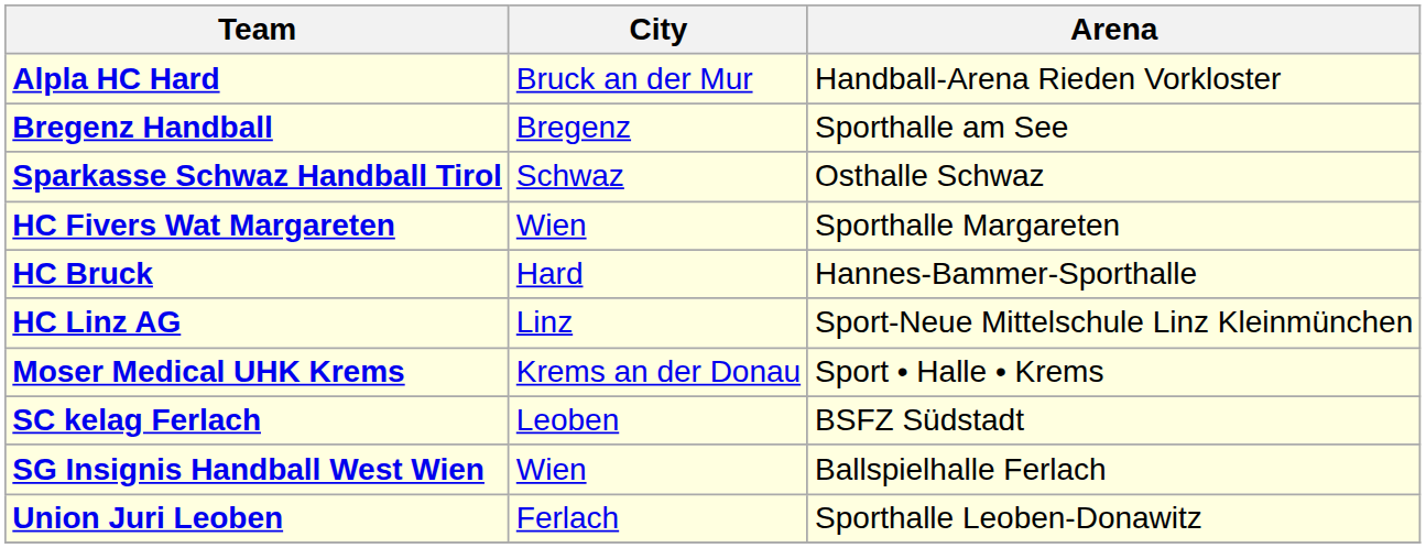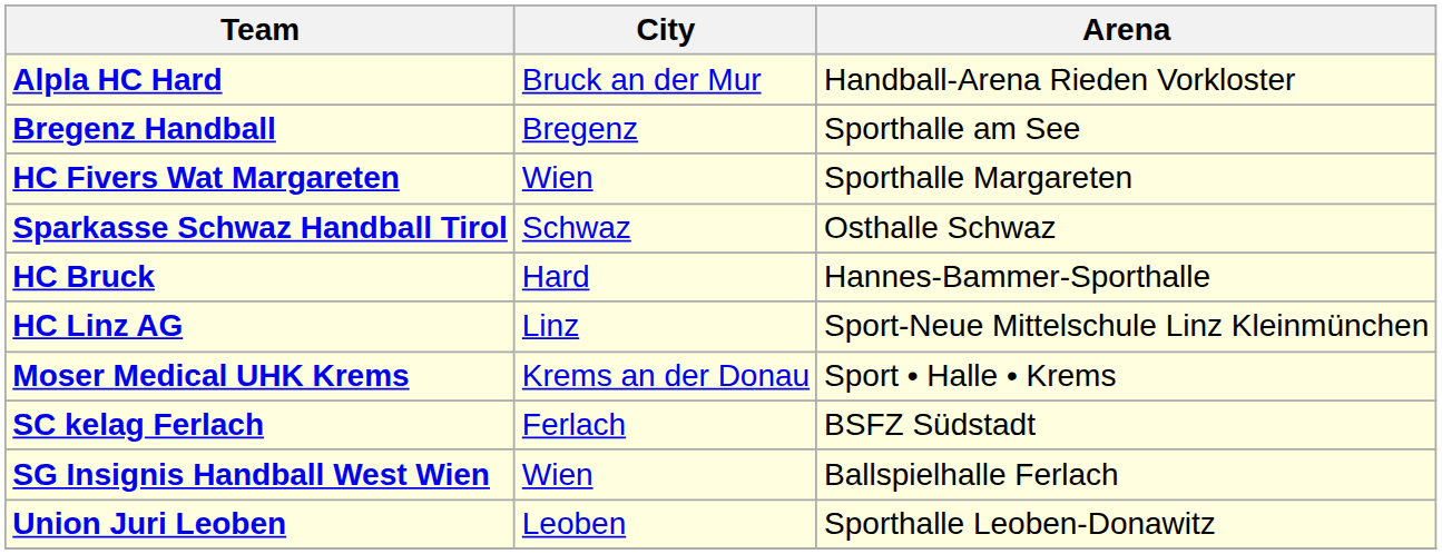rows swapped: Sparkasse Schwaz Handball Tirol <-> HC Fivers Wat Margareten
SC kelag Ferlach | City: Leoben -> Ferlach
Union Juri Leoben | City: Ferlach -> Leoben
